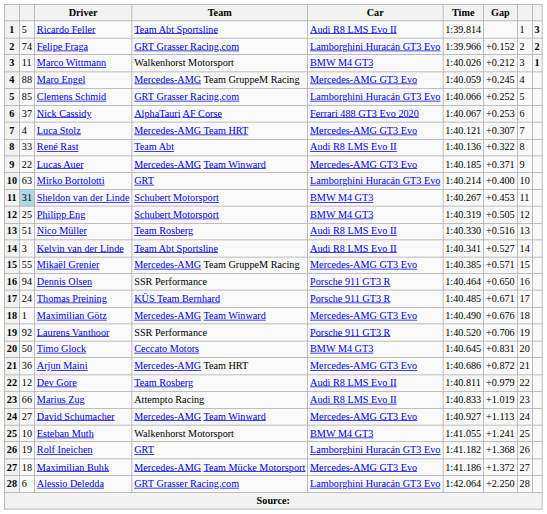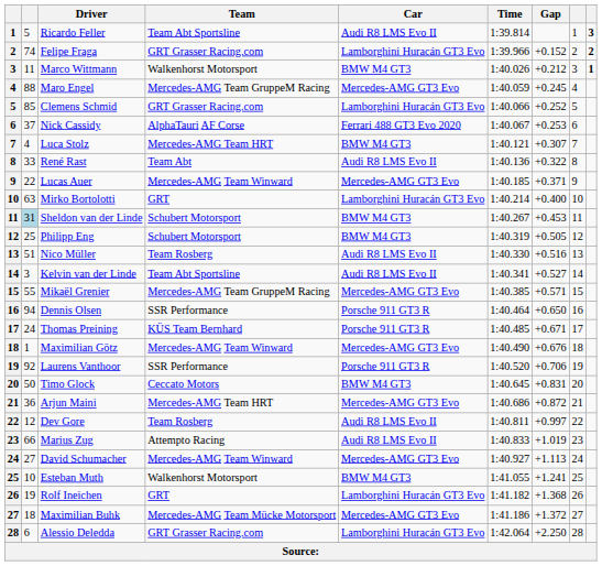Luca Stolz | Car: Mercedes-AMG GT3 Evo -> BMW M4 GT3
Dev Gore | Gap: +0.979 -> +0.997
